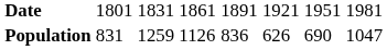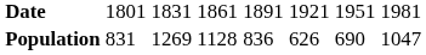Population | column 3: 1259 -> 1269
Population | column 4: 1126 -> 1128
